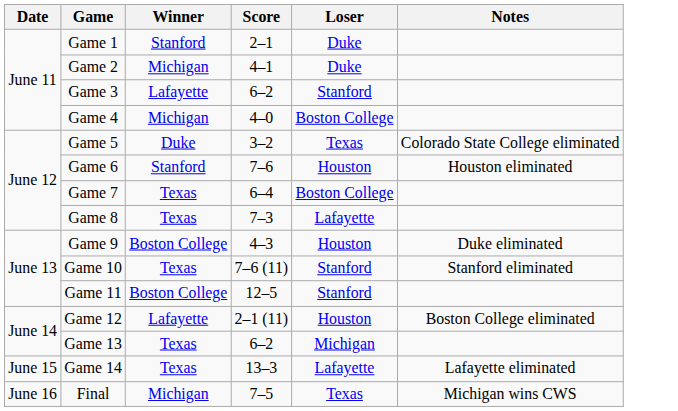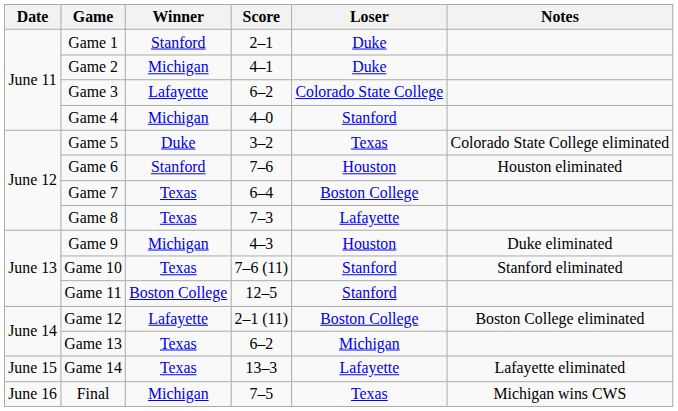Game 3 | Loser: Stanford -> Colorado State College
Game 4 | Loser: Boston College -> Stanford
Game 9 | Winner: Boston College -> Michigan
Game 12 | Loser: Houston -> Boston College
